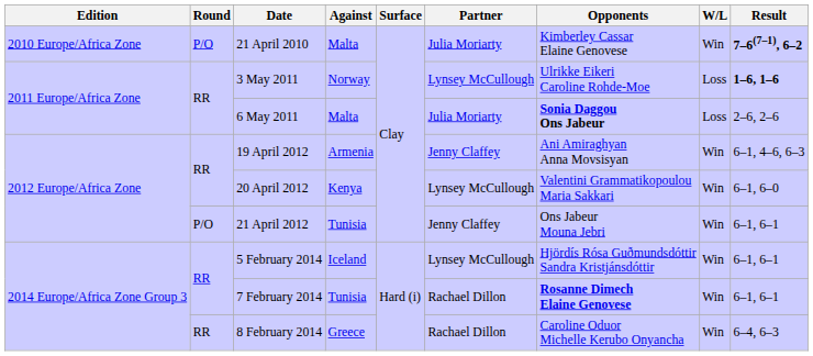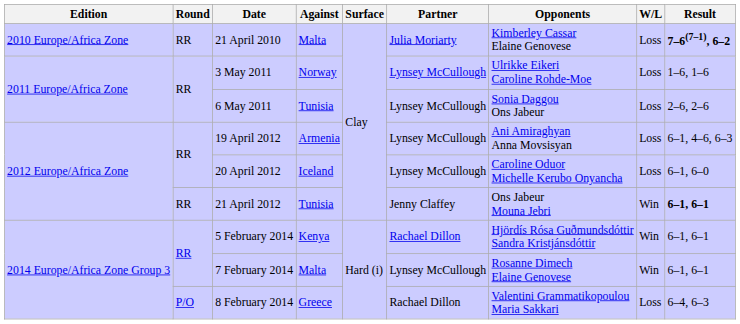21 April 2010 | Round: P/O -> RR
21 April 2010 | W/L: Win -> Loss
3 May 2011 | Result: bold -> normal
6 May 2011 | Against: Malta -> Tunisia
6 May 2011 | Partner: Julia Moriarty -> Lynsey McCullough
6 May 2011 | Opponents: bold -> normal
19 April 2012 | Partner: Jenny Claffey -> Lynsey McCullough
19 April 2012 | W/L: Win -> Loss
20 April 2012 | Against: Kenya -> Iceland
20 April 2012 | Opponents: Valentini Grammatikopoulou Maria Sakkari -> Caroline Oduor Michelle Kerubo Onyancha
20 April 2012 | W/L: Win -> Loss
21 April 2012 | Round: P/O -> RR
21 April 2012 | Result: normal -> bold
5 February 2014 | Against: Iceland -> Kenya
5 February 2014 | Partner: Lynsey McCullough -> Rachael Dillon
7 February 2014 | Against: Tunisia -> Malta
7 February 2014 | Partner: Rachael Dillon -> Lynsey McCullough
7 February 2014 | Opponents: bold -> normal
8 February 2014 | Round: RR -> P/O
8 February 2014 | Opponents: Caroline Oduor Michelle Kerubo Onyancha -> Valentini Grammatikopoulou Maria Sakkari
8 February 2014 | W/L: Win -> Loss
